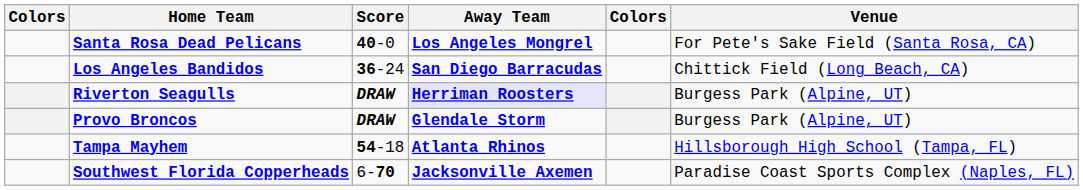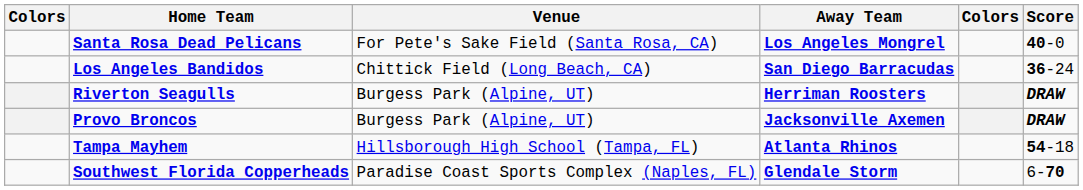columns swapped: Score <-> Venue
Riverton Seagulls | Away Team: lavender background -> no background
Provo Broncos | Away Team: Glendale Storm -> Jacksonville Axemen
Southwest Florida Copperheads | Away Team: Jacksonville Axemen -> Glendale Storm
